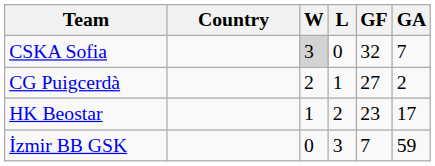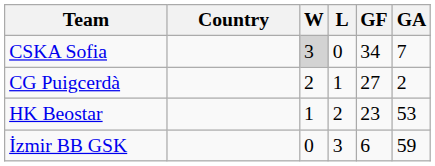CSKA Sofia | GF: 32 -> 34
HK Beostar | GA: 17 -> 53
İzmir BB GSK | GF: 7 -> 6
